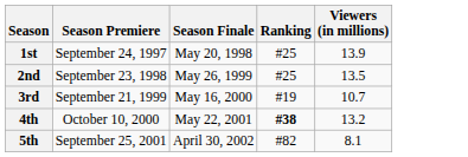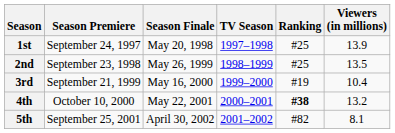+ column: TV Season | 1997–1998 | 1998–1999 | 1999–2000 | 2000–2001 | 2001–2002
3rd | Viewers (in millions): 10.7 -> 10.4
